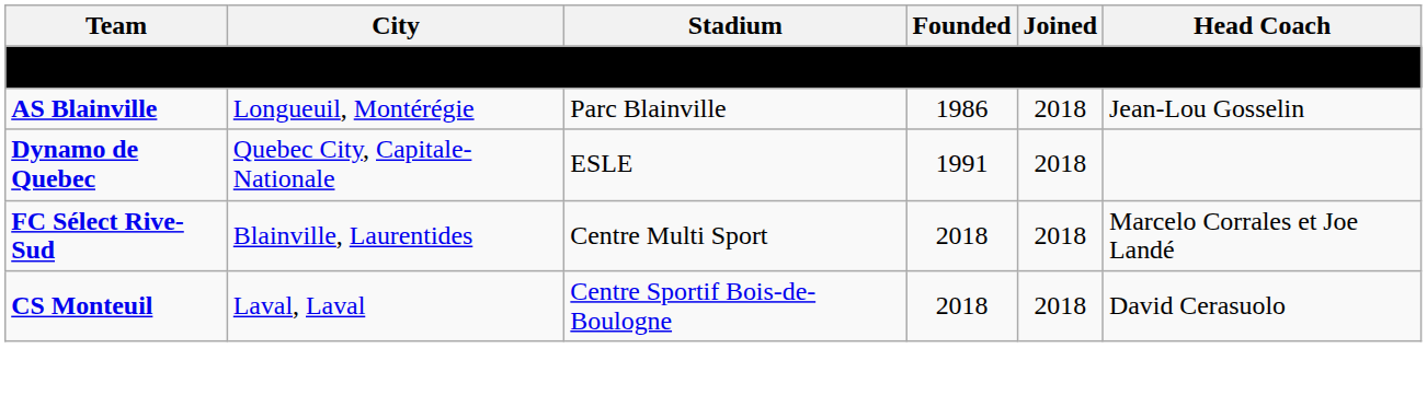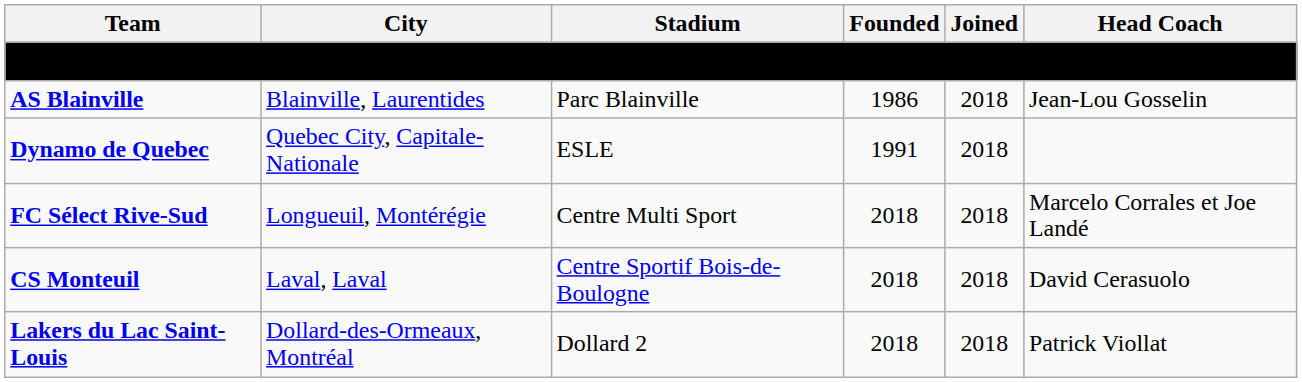AS Blainville | City: Longueuil, Montérégie -> Blainville, Laurentides
FC Sélect Rive-Sud | City: Blainville, Laurentides -> Longueuil, Montérégie
+ row: Lakers du Lac Saint-Louis | Dollard-des-Ormeaux, Montréal | Dollard 2 | 2018 | 2018 | Patrick Viollat
